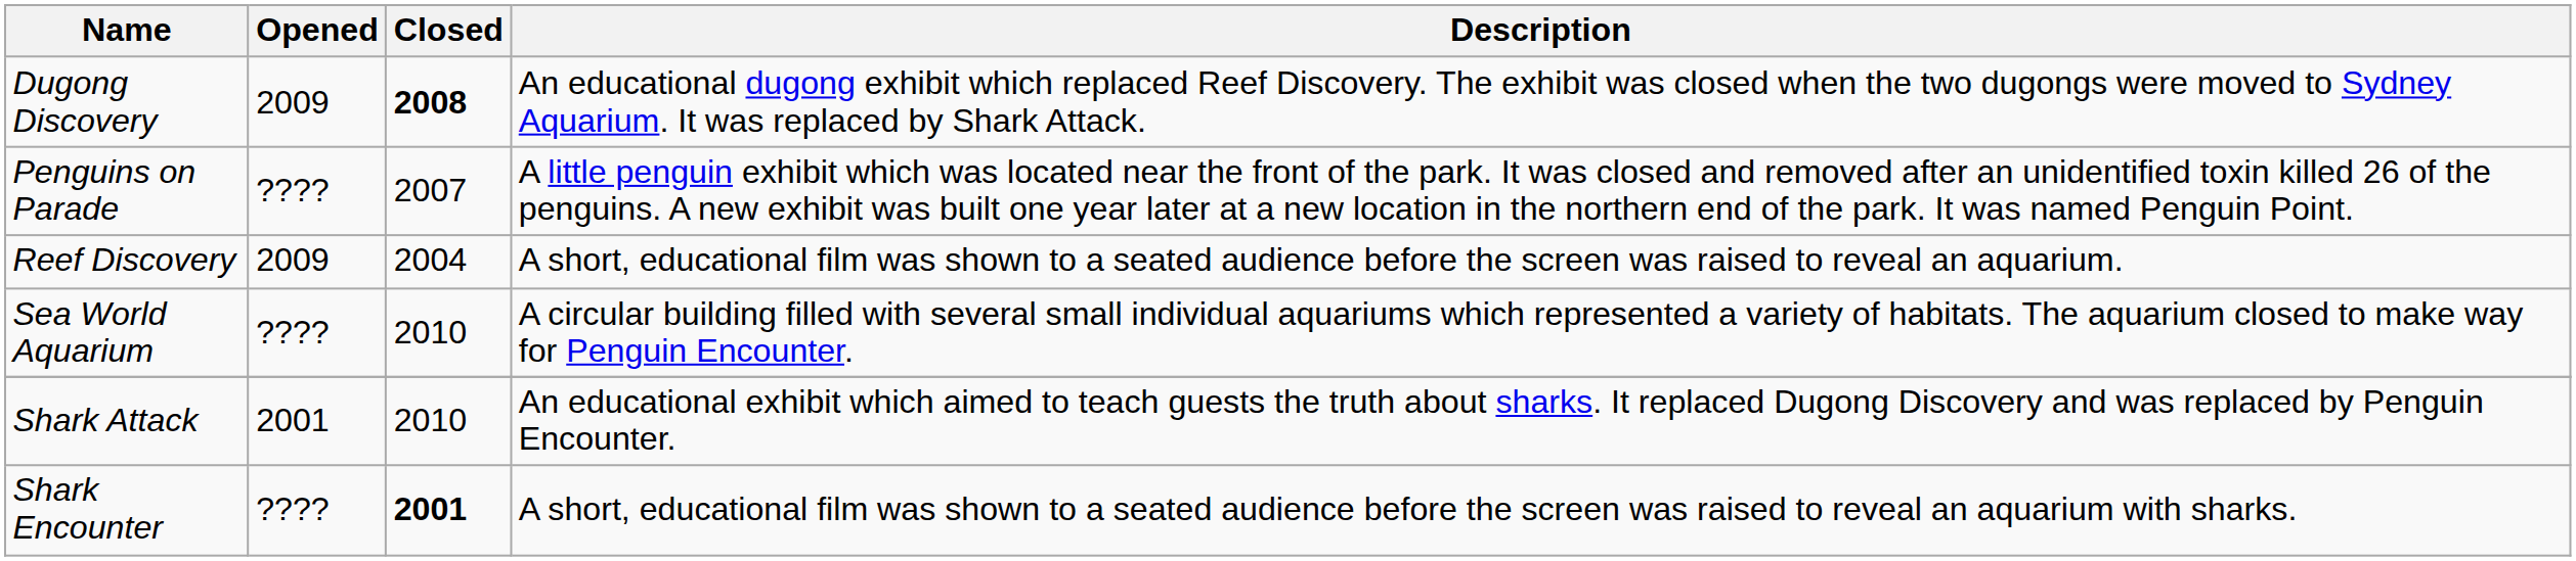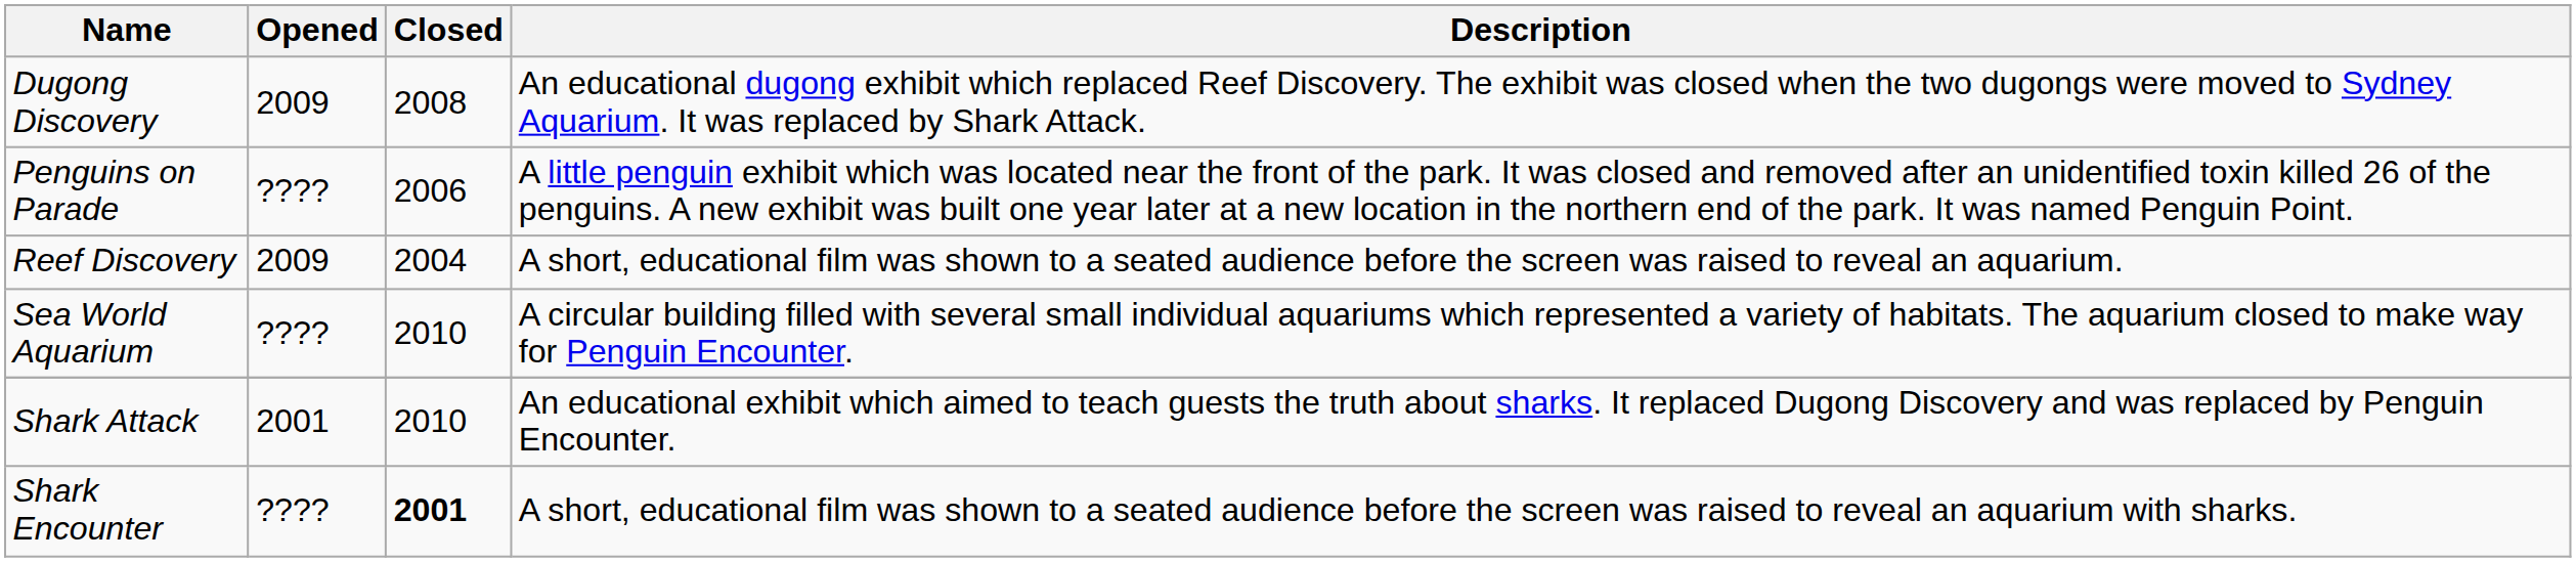Dugong Discovery | Closed: bold -> normal
Penguins on Parade | Closed: 2007 -> 2006
